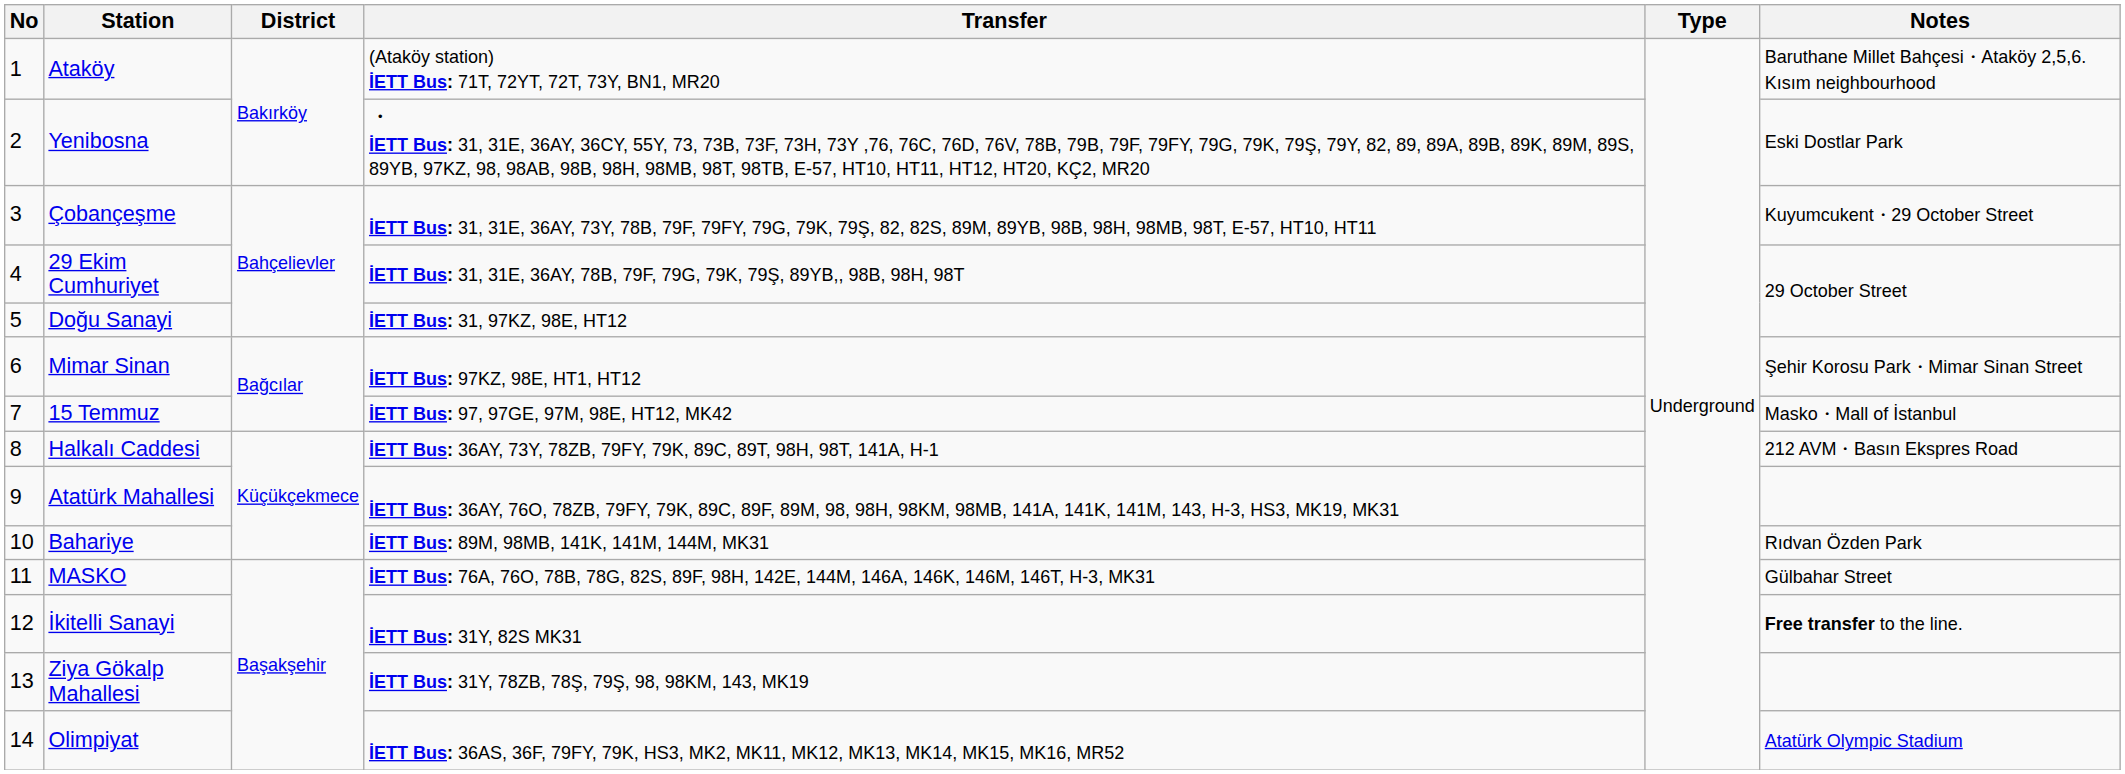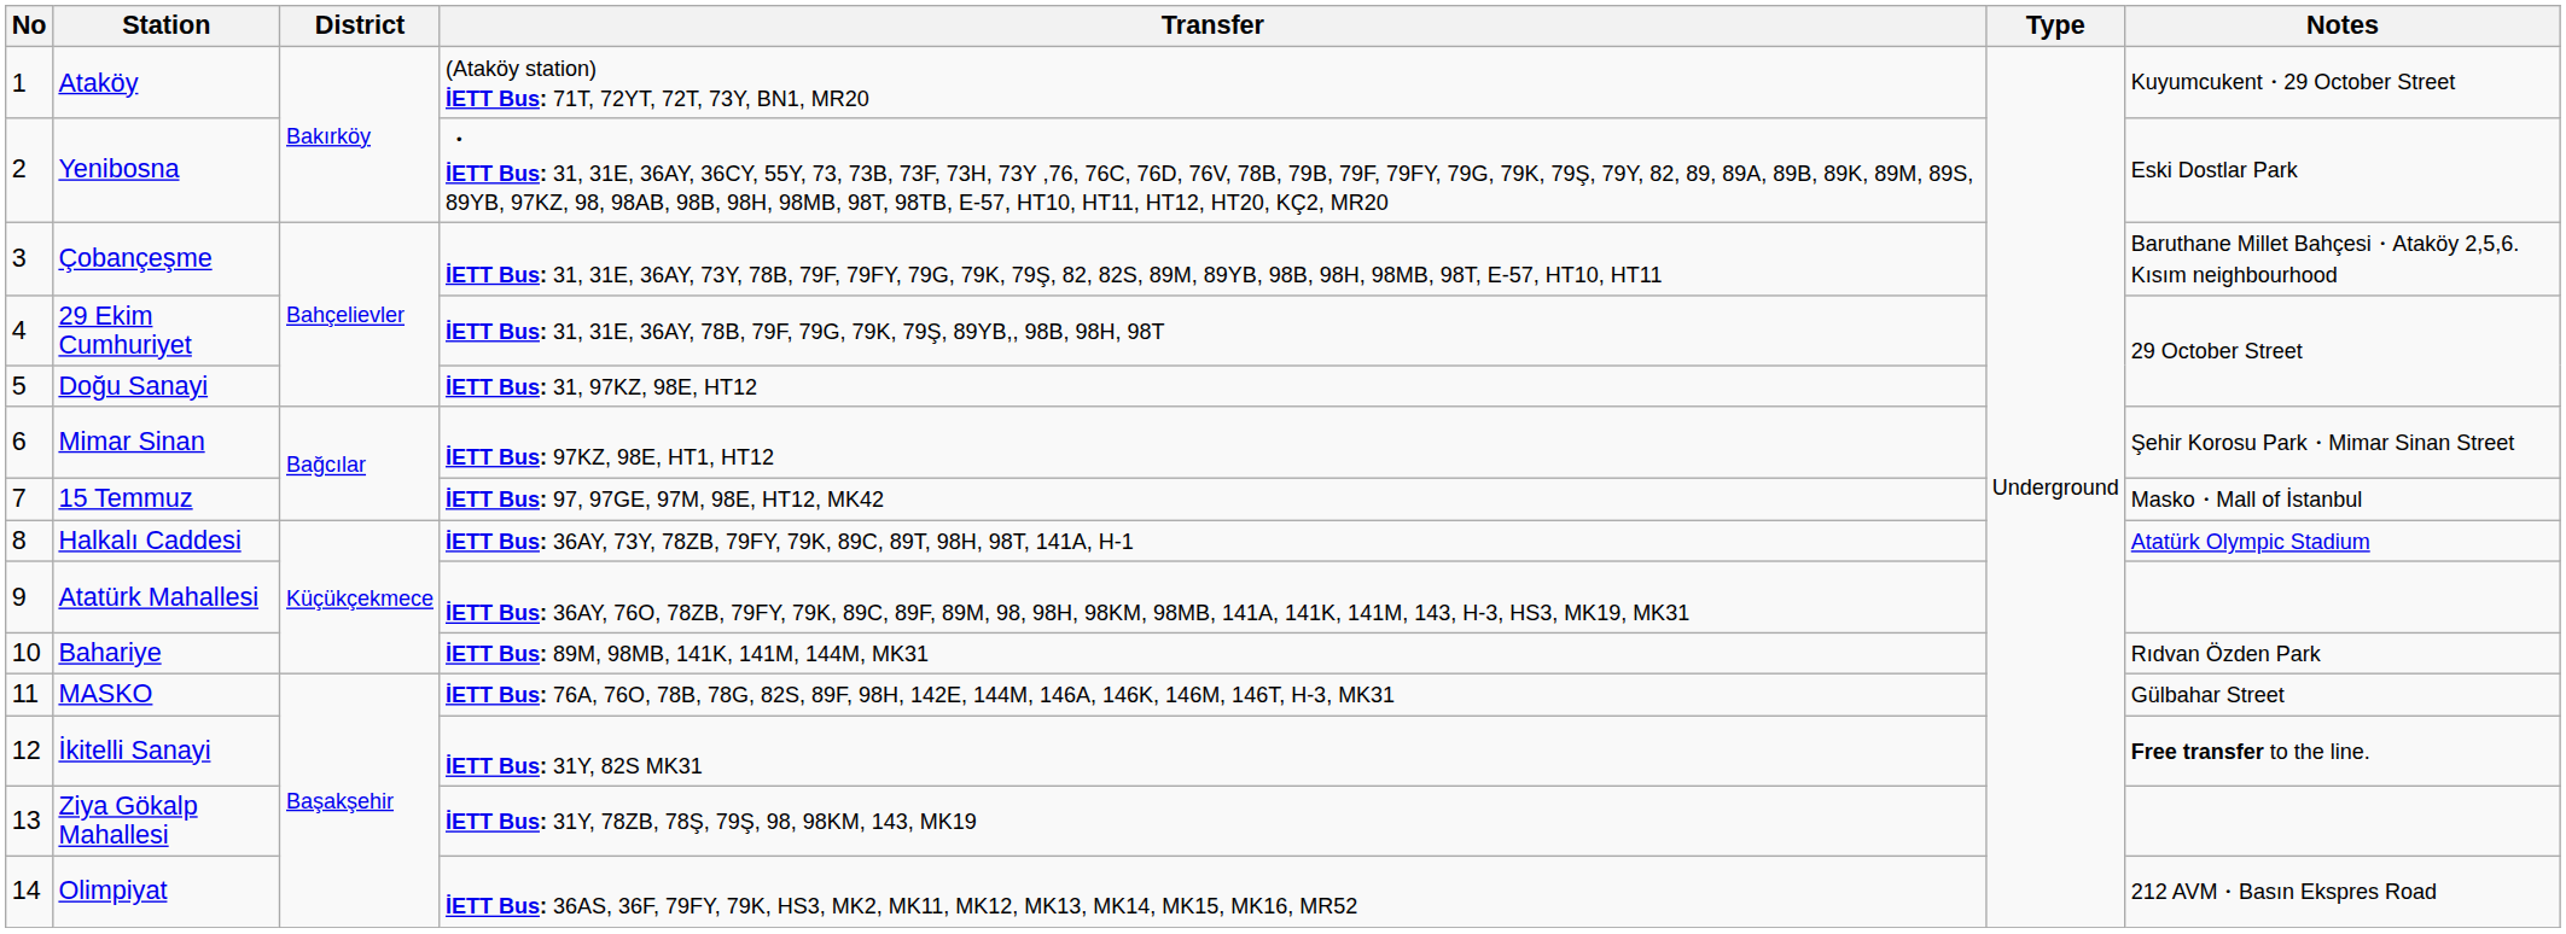Ataköy | Notes: Baruthane Millet Bahçesi・Ataköy 2,5,6. Kısım neighbourhood -> Kuyumcukent・29 October Street
Çobançeşme | Notes: Kuyumcukent・29 October Street -> Baruthane Millet Bahçesi・Ataköy 2,5,6. Kısım neighbourhood
Halkalı Caddesi | Notes: 212 AVM・Basın Ekspres Road -> Atatürk Olympic Stadium
Olimpiyat | Notes: Atatürk Olympic Stadium -> 212 AVM・Basın Ekspres Road
